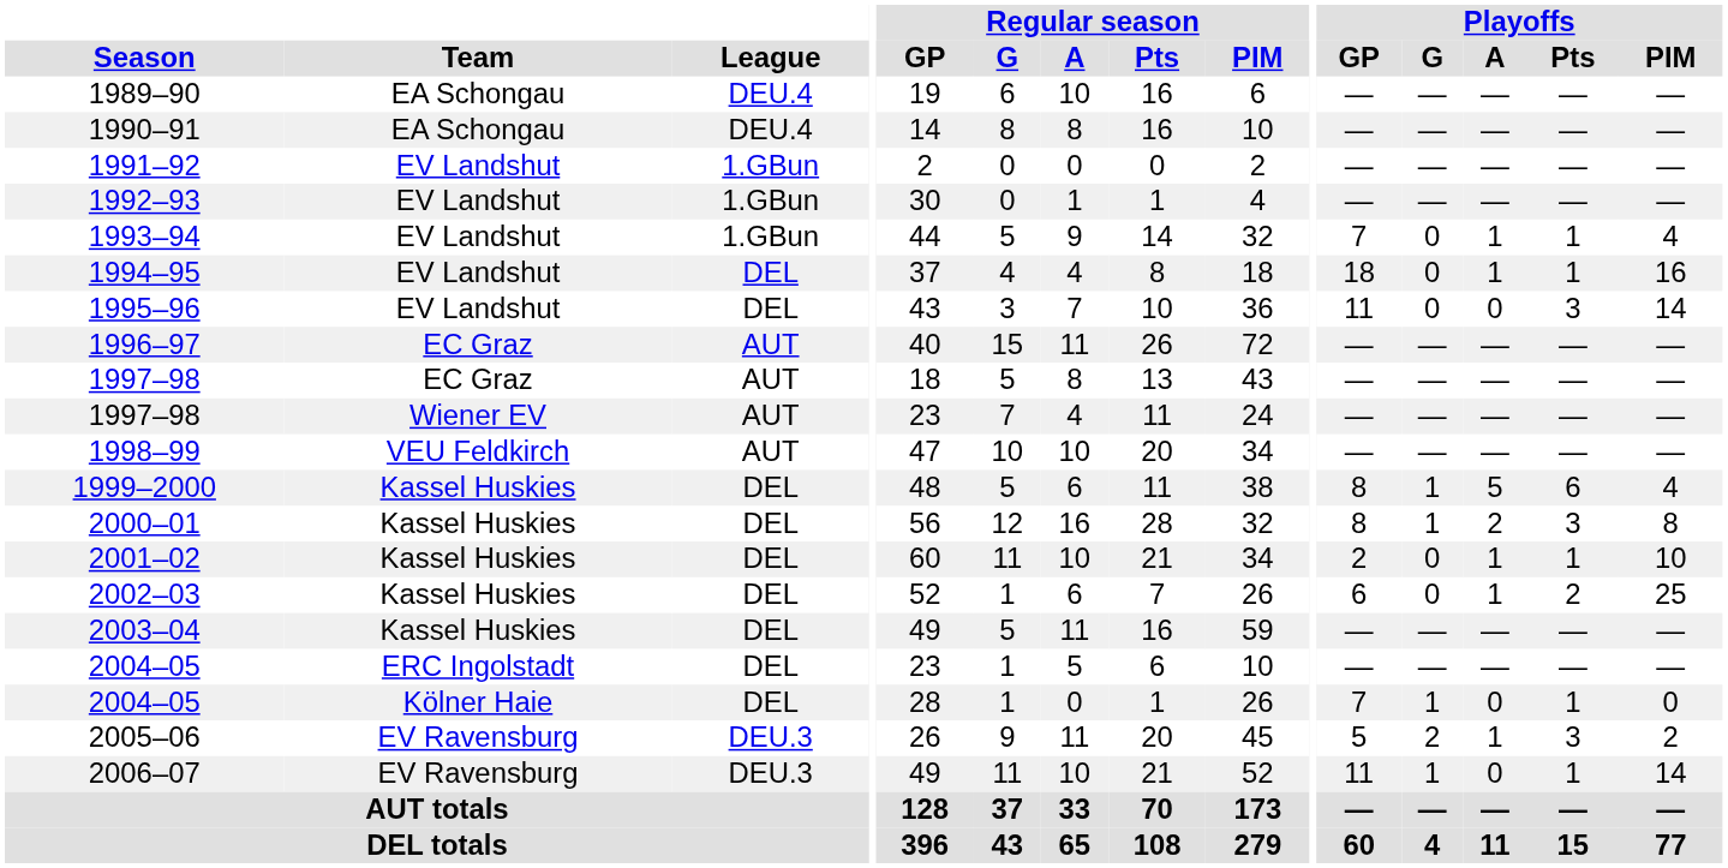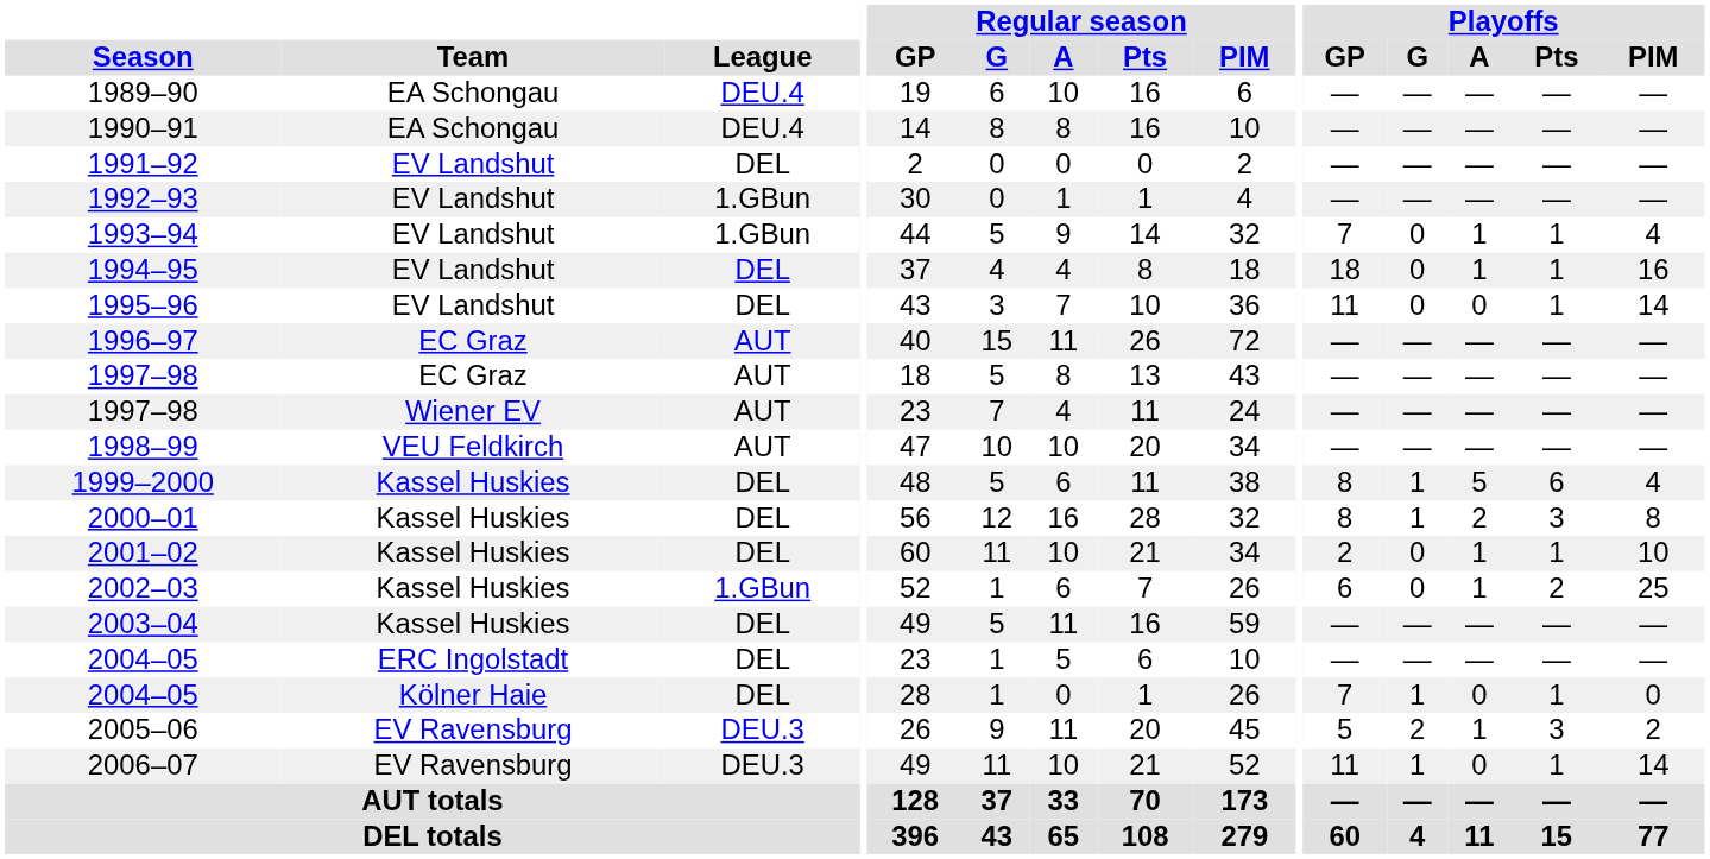1991–92 | League: 1.GBun -> DEL
1995–96 | Playoffs / Pts: 3 -> 1
2002–03 | League: DEL -> 1.GBun
